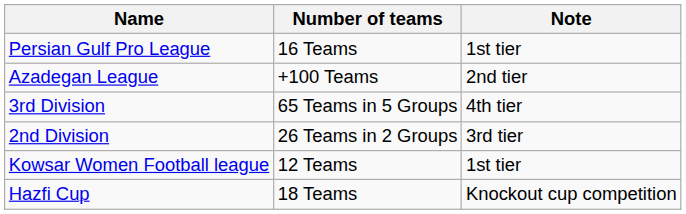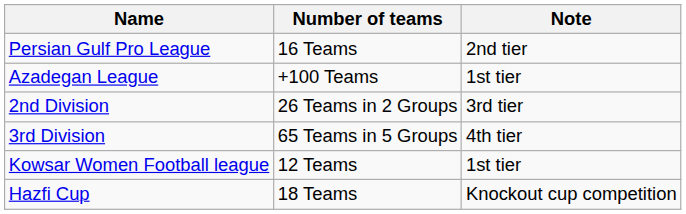Persian Gulf Pro League | Note: 1st tier -> 2nd tier
Azadegan League | Note: 2nd tier -> 1st tier
rows swapped: 2nd Division <-> 3rd Division
